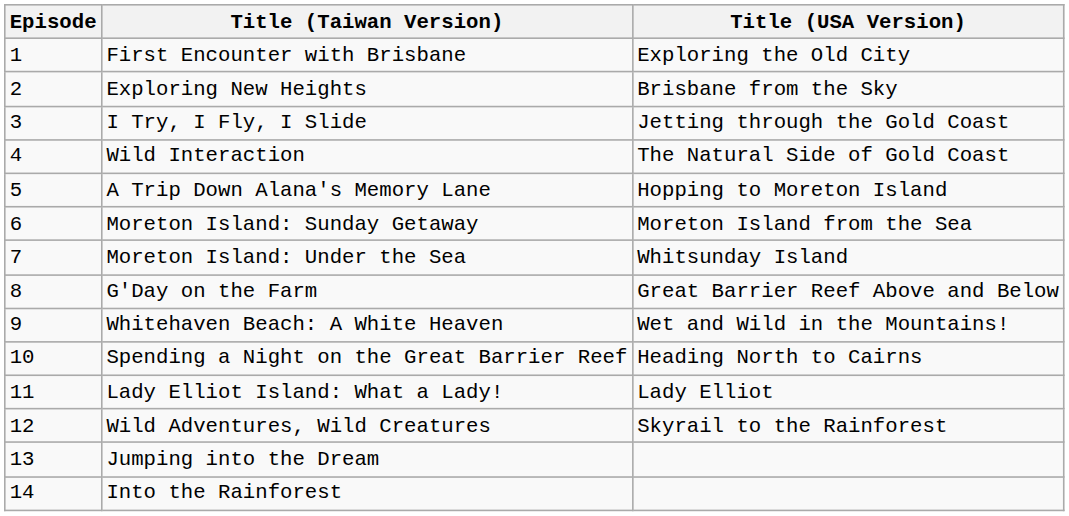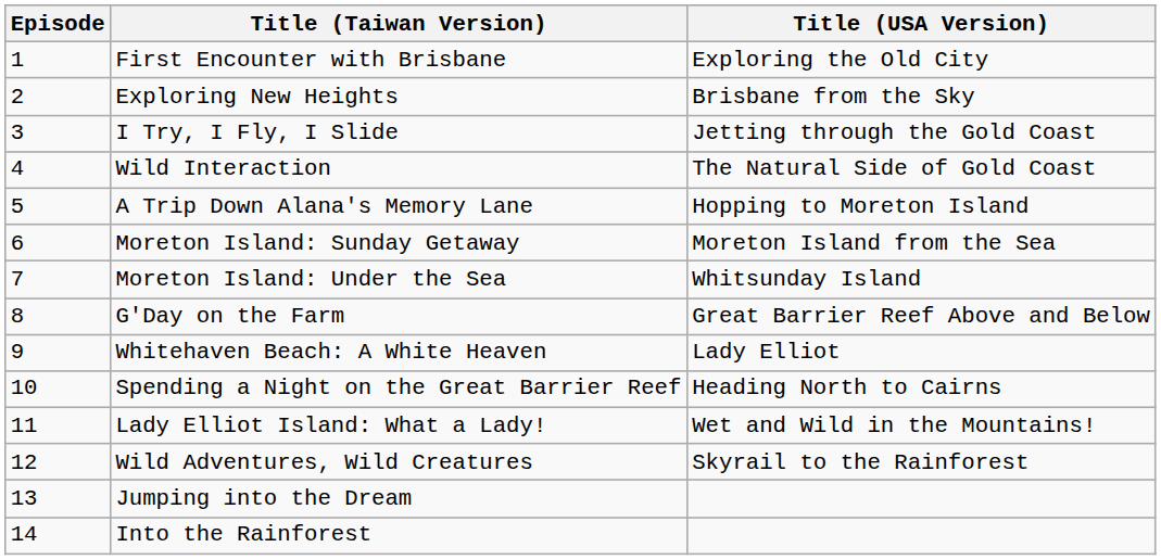Whitehaven Beach: A White Heaven | Title (USA Version): Wet and Wild in the Mountains! -> Lady Elliot
Lady Elliot Island: What a Lady! | Title (USA Version): Lady Elliot -> Wet and Wild in the Mountains!
